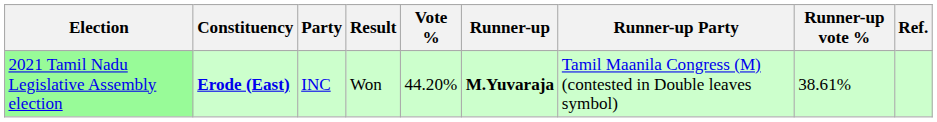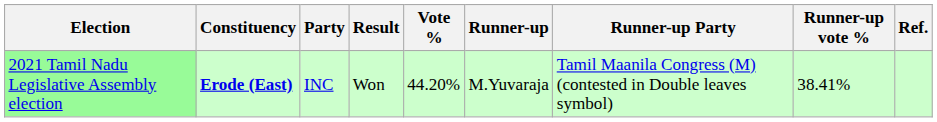2021 Tamil Nadu Legislative Assembly election | Runner-up: bold -> normal
2021 Tamil Nadu Legislative Assembly election | Runner-up vote %: 38.61% -> 38.41%
